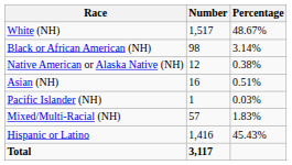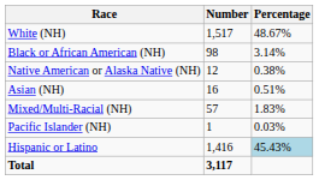rows swapped: Pacific Islander (NH) <-> Mixed/Multi-Racial (NH)
Hispanic or Latino | Percentage: no background -> lightblue background
